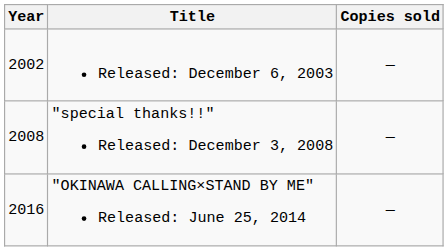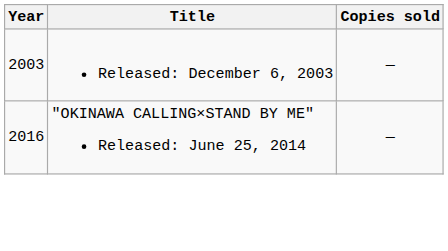Released: December 6, 2003 | Year: 2002 -> 2003
- row: 2008 | "special thanks!!" Released: December 3, 2008 | —
